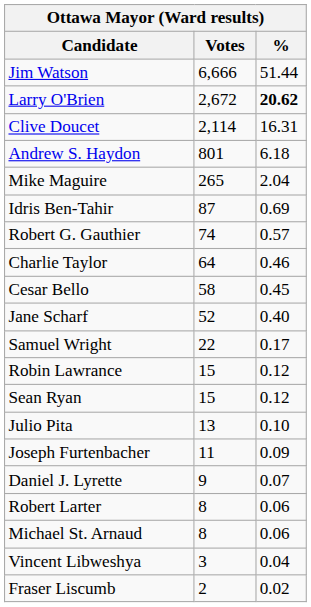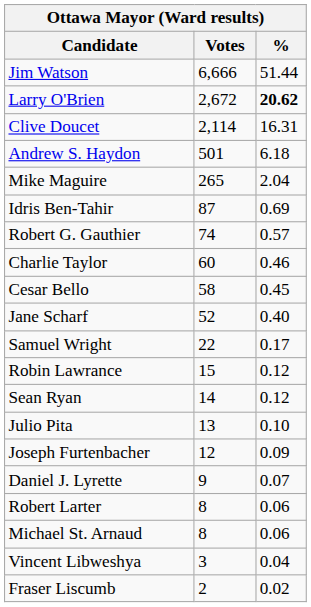Andrew S. Haydon | Votes: 801 -> 501
Charlie Taylor | Votes: 64 -> 60
Sean Ryan | Votes: 15 -> 14
Joseph Furtenbacher | Votes: 11 -> 12
